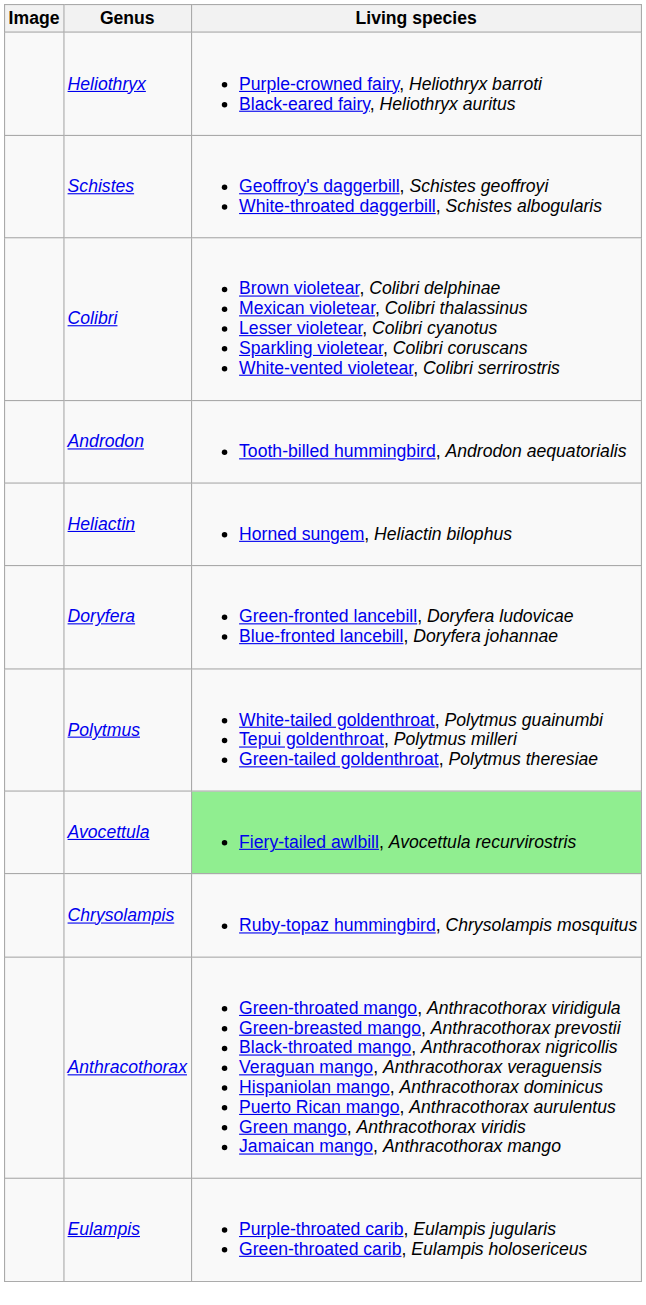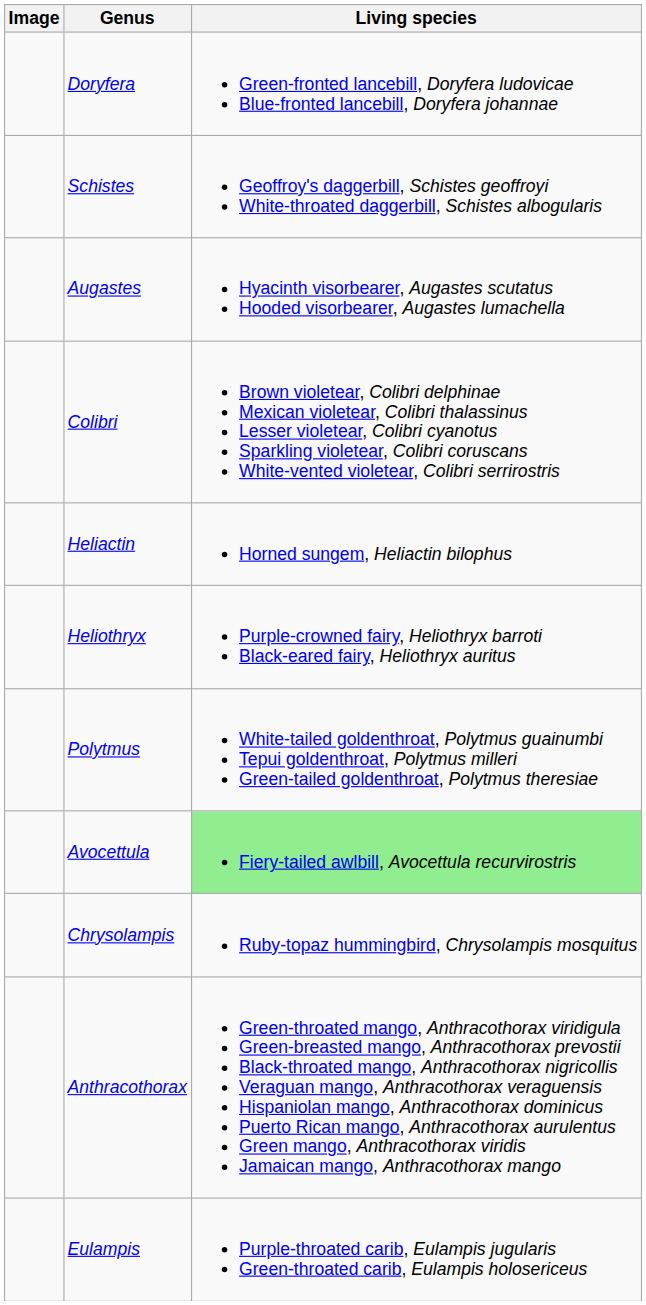rows swapped: Doryfera <-> Heliothryx
+ row: Augastes | Hyacinth visorbearer, Augastes scutatus Hooded visorbearer, Augastes lumachella
- row: Androdon | Tooth-billed hummingbird, Androdon aequatorialis
